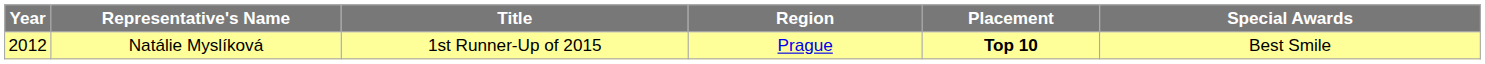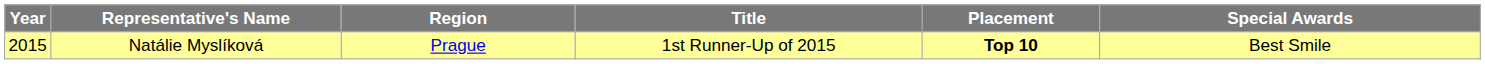columns swapped: Region <-> Title
Natálie Myslíková | Year: 2012 -> 2015
